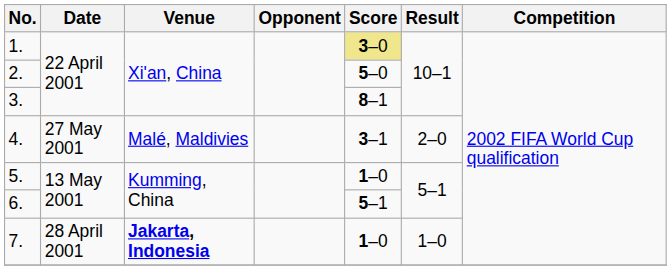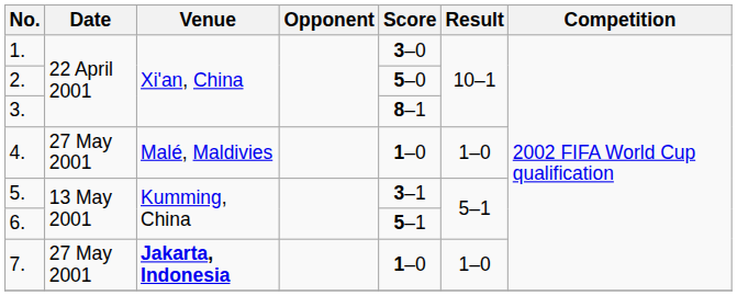1. | Score: khaki background -> no background
4. | Score: 3–1 -> 1–0
4. | Result: 2–0 -> 1–0
5. | Score: 1–0 -> 3–1
7. | Date: 28 April 2001 -> 27 May 2001
